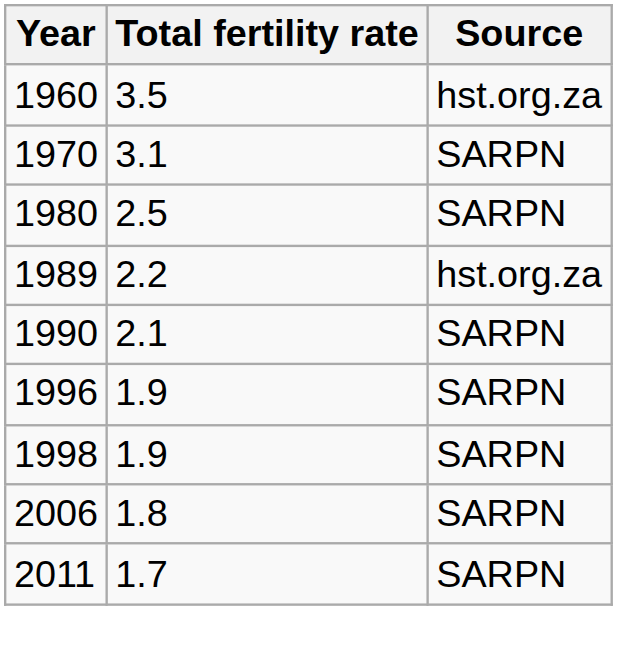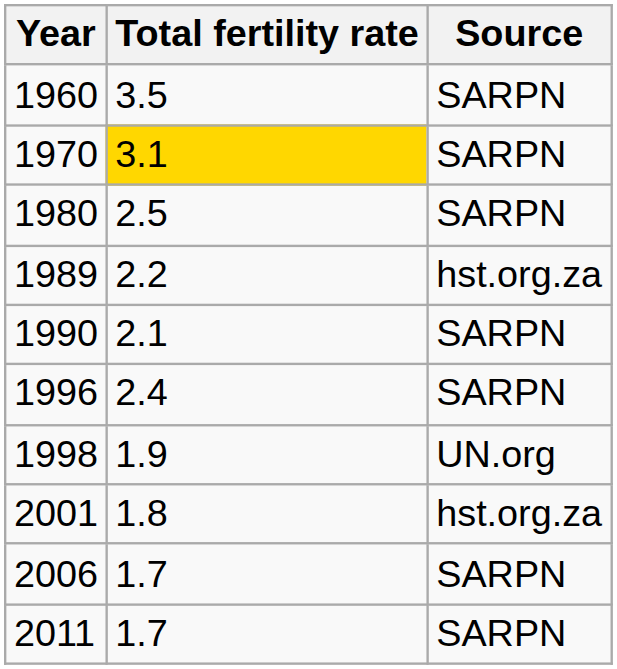1960 | Source: hst.org.za -> SARPN
1970 | Total fertility rate: no background -> gold background
1996 | Total fertility rate: 1.9 -> 2.4
1998 | Source: SARPN -> UN.org
+ row: 2001 | 1.8 | hst.org.za
2006 | Total fertility rate: 1.8 -> 1.7
